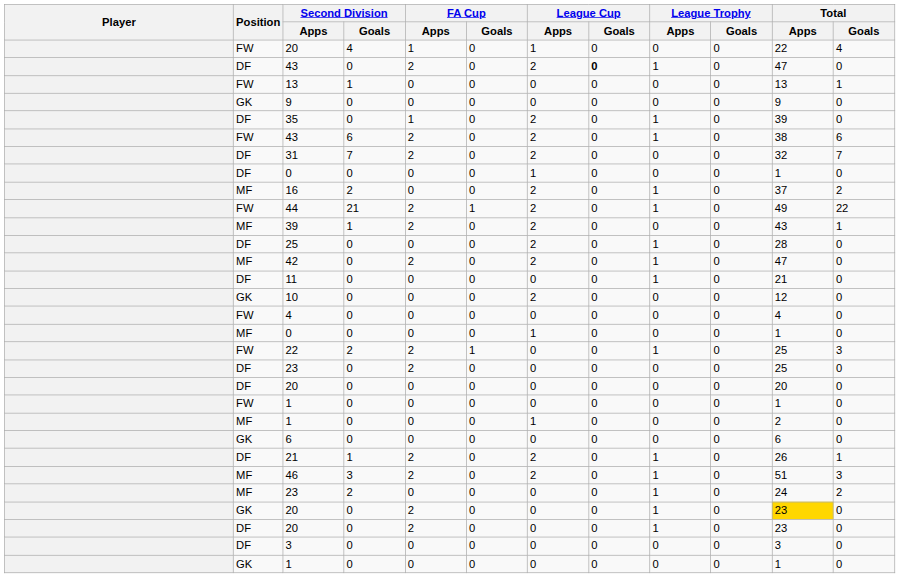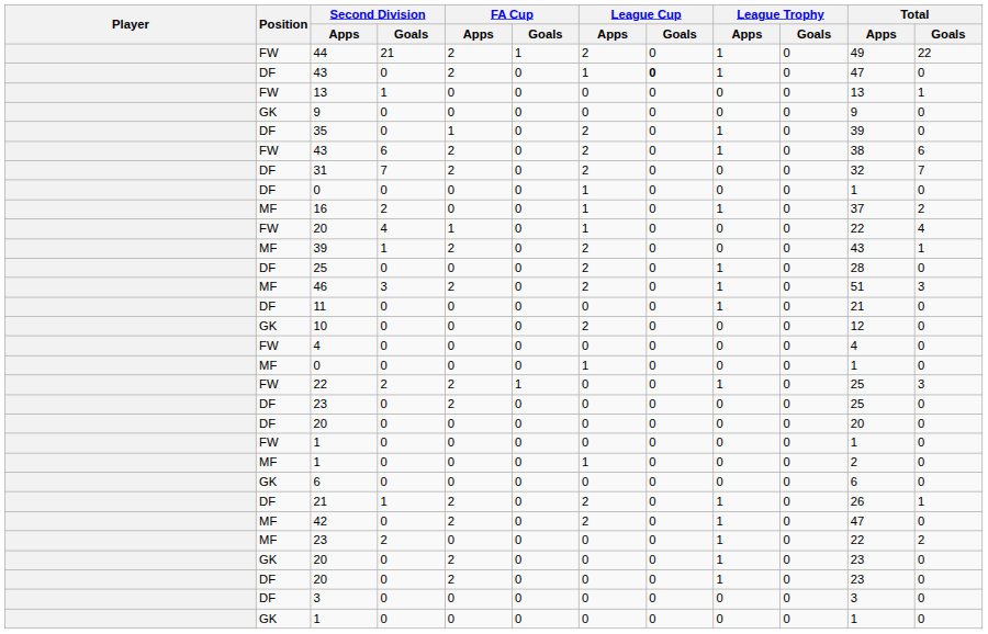rows swapped: 44 <-> FW / 20
DF / 43 | League Cup / Apps: 2 -> 1
16 | League Cup / Apps: 2 -> 1
rows swapped: 42 <-> 46
MF / 23 | Total / Apps: 24 -> 22
GK / 20 | Total / Apps: gold background -> no background
